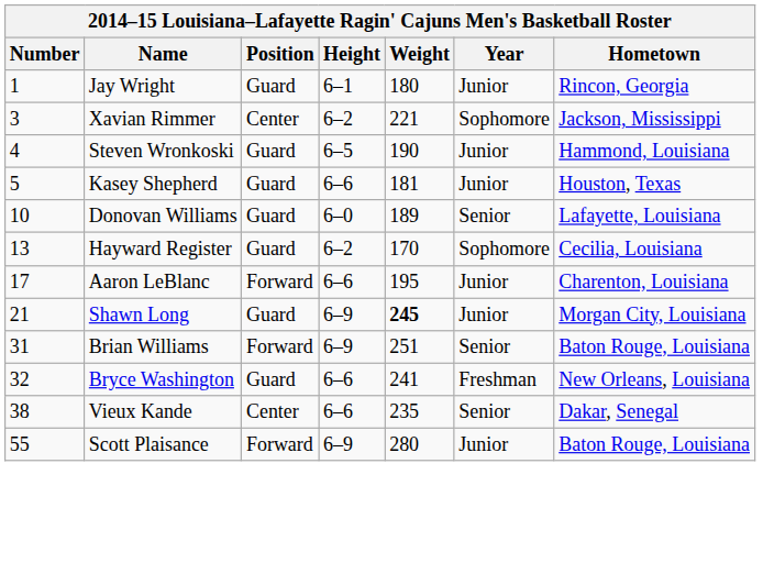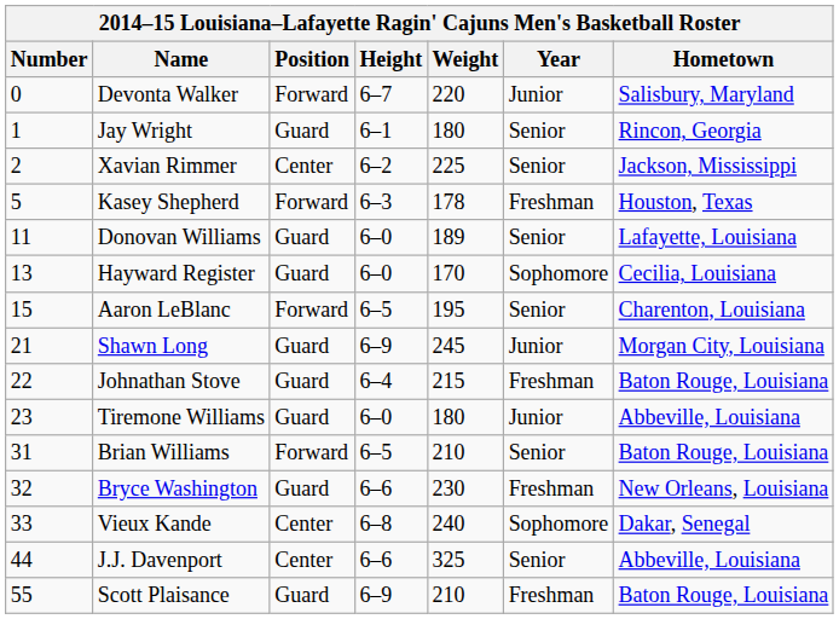+ row: 0 | Devonta Walker | Forward | 6–7 | 220 | Junior | Salisbury, Maryland
Jay Wright | Year: Junior -> Senior
Xavian Rimmer | Number: 3 -> 2
Xavian Rimmer | Weight: 221 -> 225
Xavian Rimmer | Year: Sophomore -> Senior
- row: 4 | Steven Wronkoski | Guard | 6–5 | 190 | Junior | Hammond, Louisiana
Kasey Shepherd | Position: Guard -> Forward
Kasey Shepherd | Height: 6–6 -> 6–3
Kasey Shepherd | Weight: 181 -> 178
Kasey Shepherd | Year: Junior -> Freshman
Donovan Williams | Number: 10 -> 11
Hayward Register | Height: 6–2 -> 6–0
Aaron LeBlanc | Number: 17 -> 15
Aaron LeBlanc | Height: 6–6 -> 6–5
Aaron LeBlanc | Year: Junior -> Senior
Shawn Long | Weight: bold -> normal
+ row: 22 | Johnathan Stove | Guard | 6–4 | 215 | Freshman | Baton Rouge, Louisiana
+ row: 23 | Tiremone Williams | Guard | 6–0 | 180 | Junior | Abbeville, Louisiana
Brian Williams | Height: 6–9 -> 6–5
Brian Williams | Weight: 251 -> 210
Bryce Washington | Weight: 241 -> 230
Vieux Kande | Number: 38 -> 33
Vieux Kande | Height: 6–6 -> 6–8
Vieux Kande | Weight: 235 -> 240
Vieux Kande | Year: Senior -> Sophomore
+ row: 44 | J.J. Davenport | Center | 6–6 | 325 | Senior | Abbeville, Louisiana
Scott Plaisance | Position: Forward -> Guard
Scott Plaisance | Weight: 280 -> 210
Scott Plaisance | Year: Junior -> Freshman
